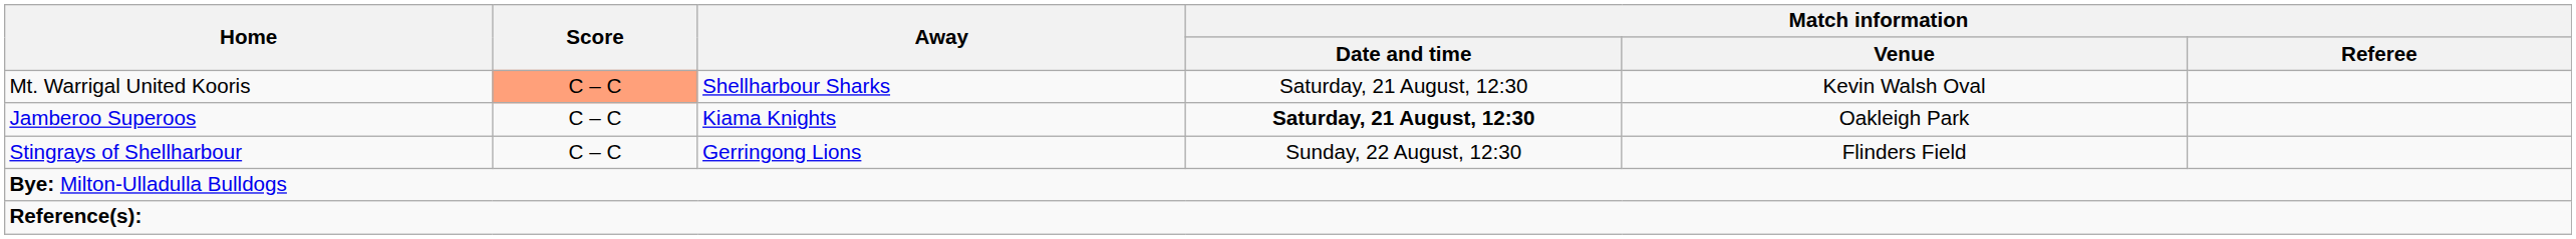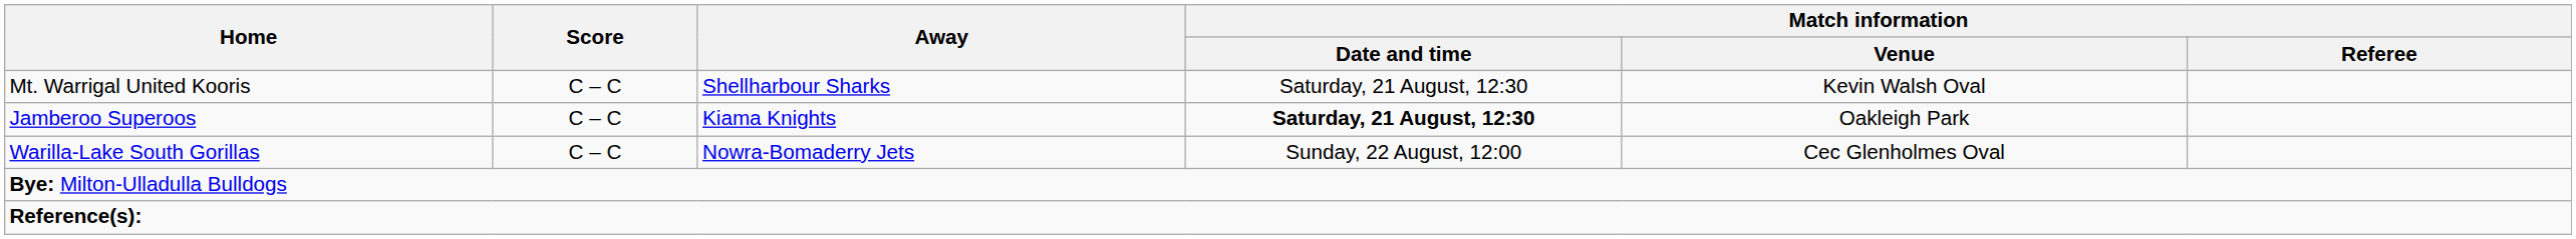Mt. Warrigal United Kooris | Score: lightsalmon background -> no background
+ row: Warilla-Lake South Gorillas | C – C | Nowra-Bomaderry Jets | Sunday, 22 August, 12:00 | Cec Glenholmes Oval
- row: Stingrays of Shellharbour | C – C | Gerringong Lions | Sunday, 22 August, 12:30 | Flinders Field
